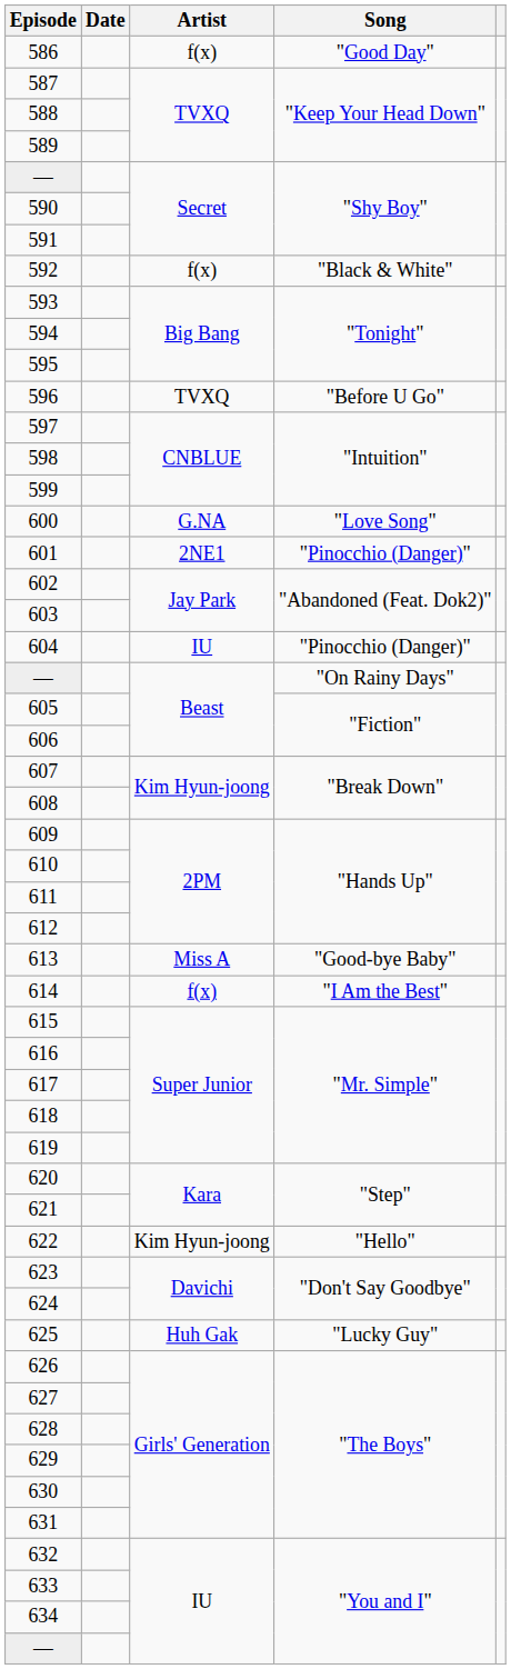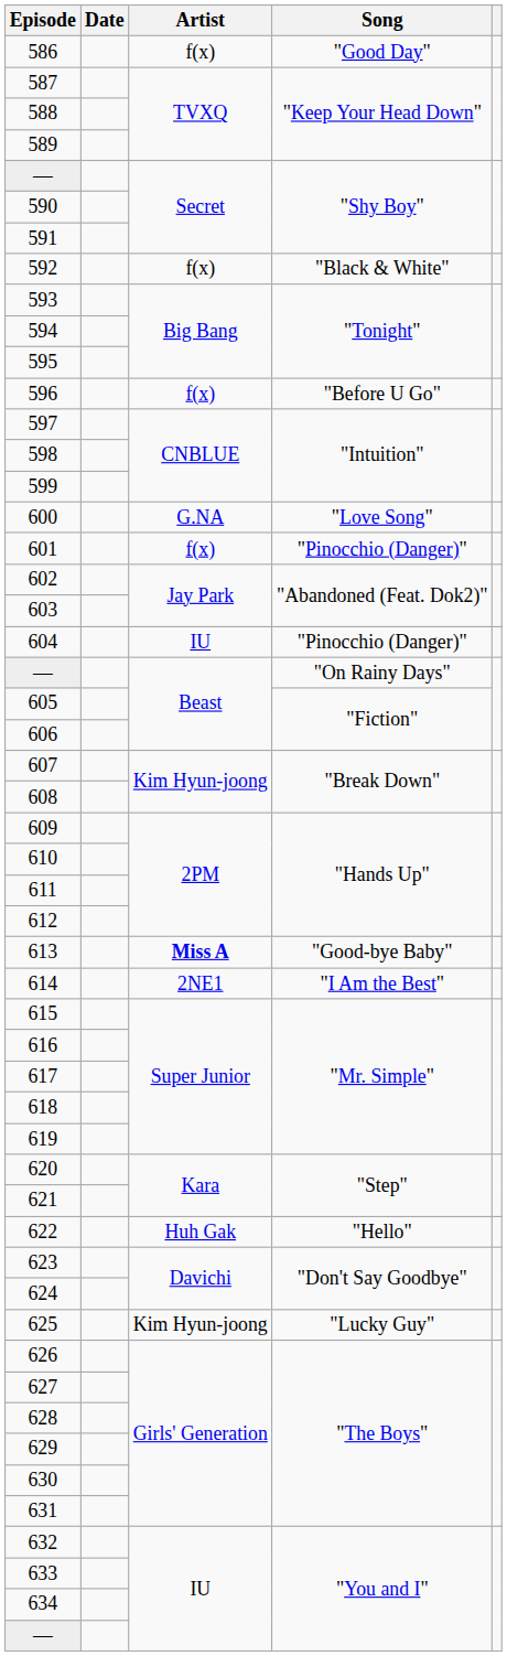596 | Artist: TVXQ -> f(x)
601 | Artist: 2NE1 -> f(x)
613 | Artist: normal -> bold
614 | Artist: f(x) -> 2NE1
622 | Artist: Kim Hyun-joong -> Huh Gak
625 | Artist: Huh Gak -> Kim Hyun-joong
